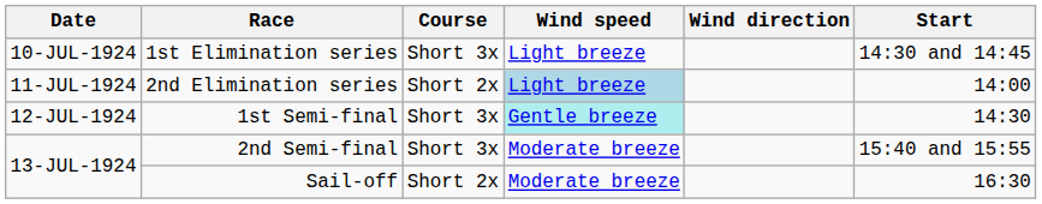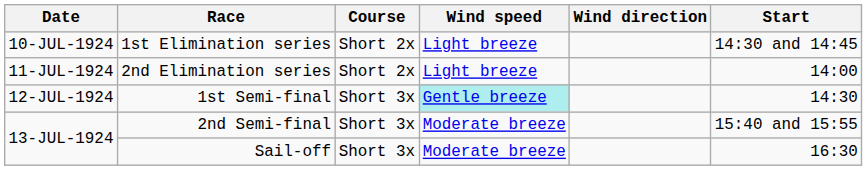1st Elimination series | Course: Short 3x -> Short 2x
2nd Elimination series | Wind speed: lightblue background -> no background
Sail-off | Course: Short 2x -> Short 3x
